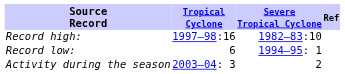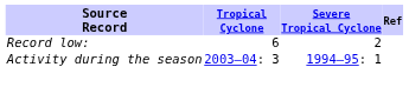- row: Record high: | 1997–98:16 | 1982–83:10
Record low: | Severe Tropical Cyclone: 1994–95: 1 -> 2
Activity during the season | Severe Tropical Cyclone: 2 -> 1994–95: 1
